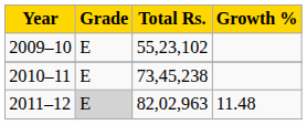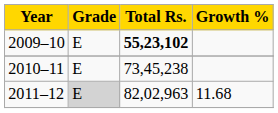2009–10 | Total Rs.: normal -> bold
2011–12 | Growth %: 11.48 -> 11.68
